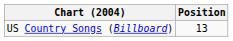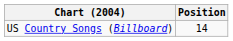US Country Songs (Billboard) | Position: 13 -> 14
